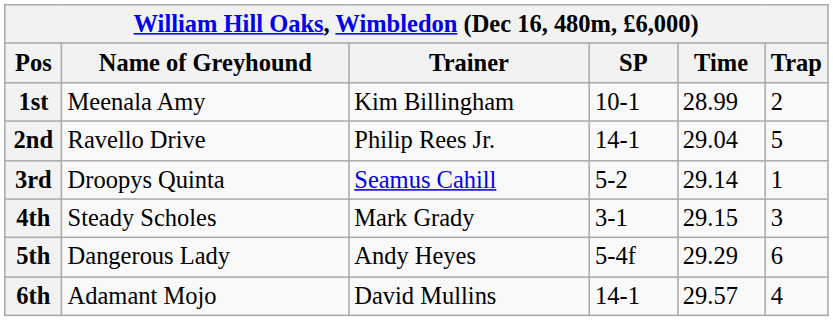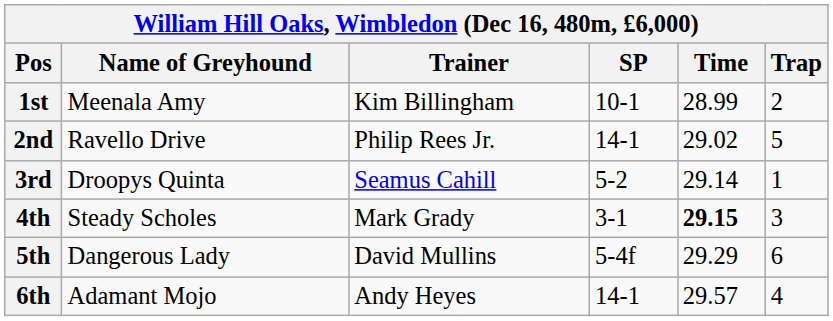2nd | Time: 29.04 -> 29.02
4th | Time: normal -> bold
5th | Trainer: Andy Heyes -> David Mullins
6th | Trainer: David Mullins -> Andy Heyes
